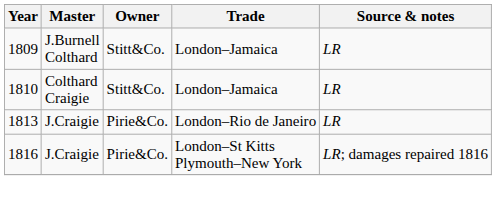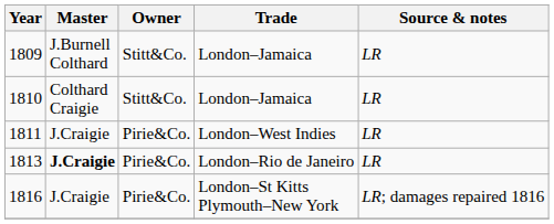+ row: 1811 | J.Craigie | Pirie&Co. | London–West Indies | LR
1813 | Master: normal -> bold
